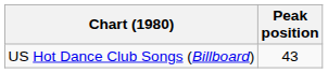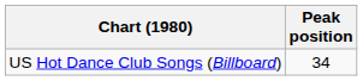US Hot Dance Club Songs (Billboard) | Peak position: 43 -> 34
